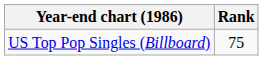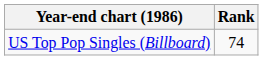US Top Pop Singles (Billboard) | Rank: 75 -> 74
